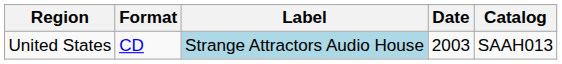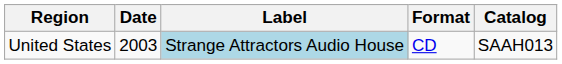columns swapped: Date <-> Format
